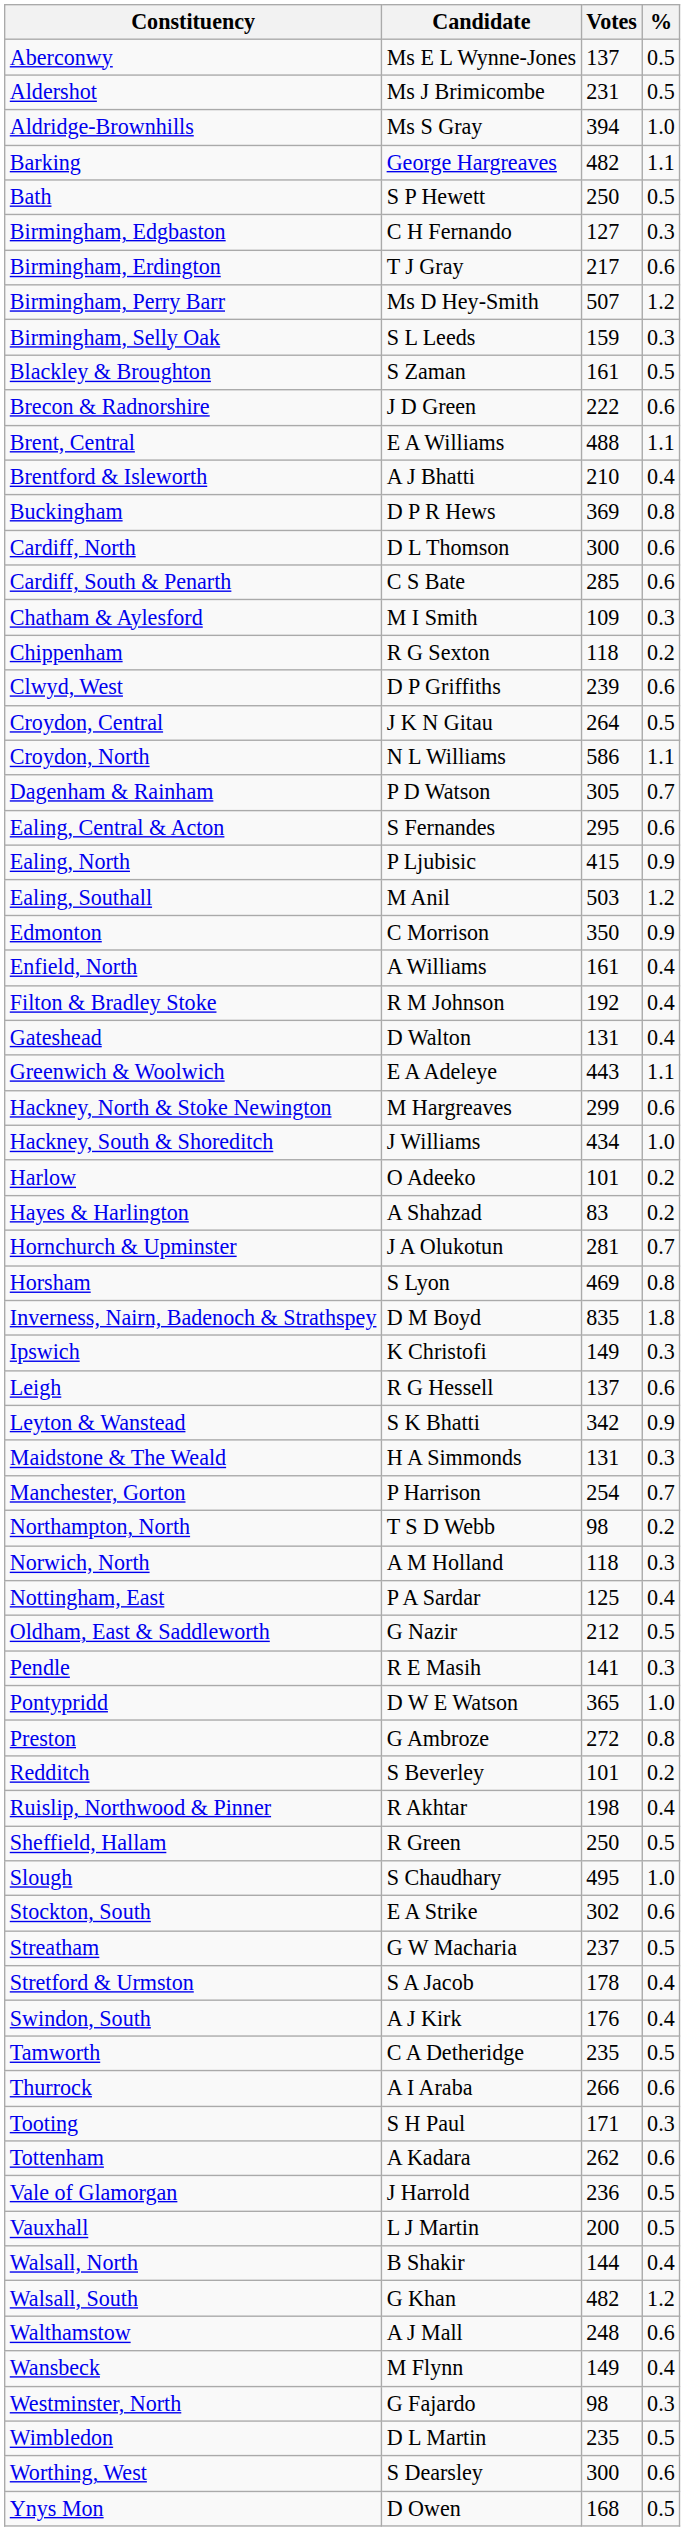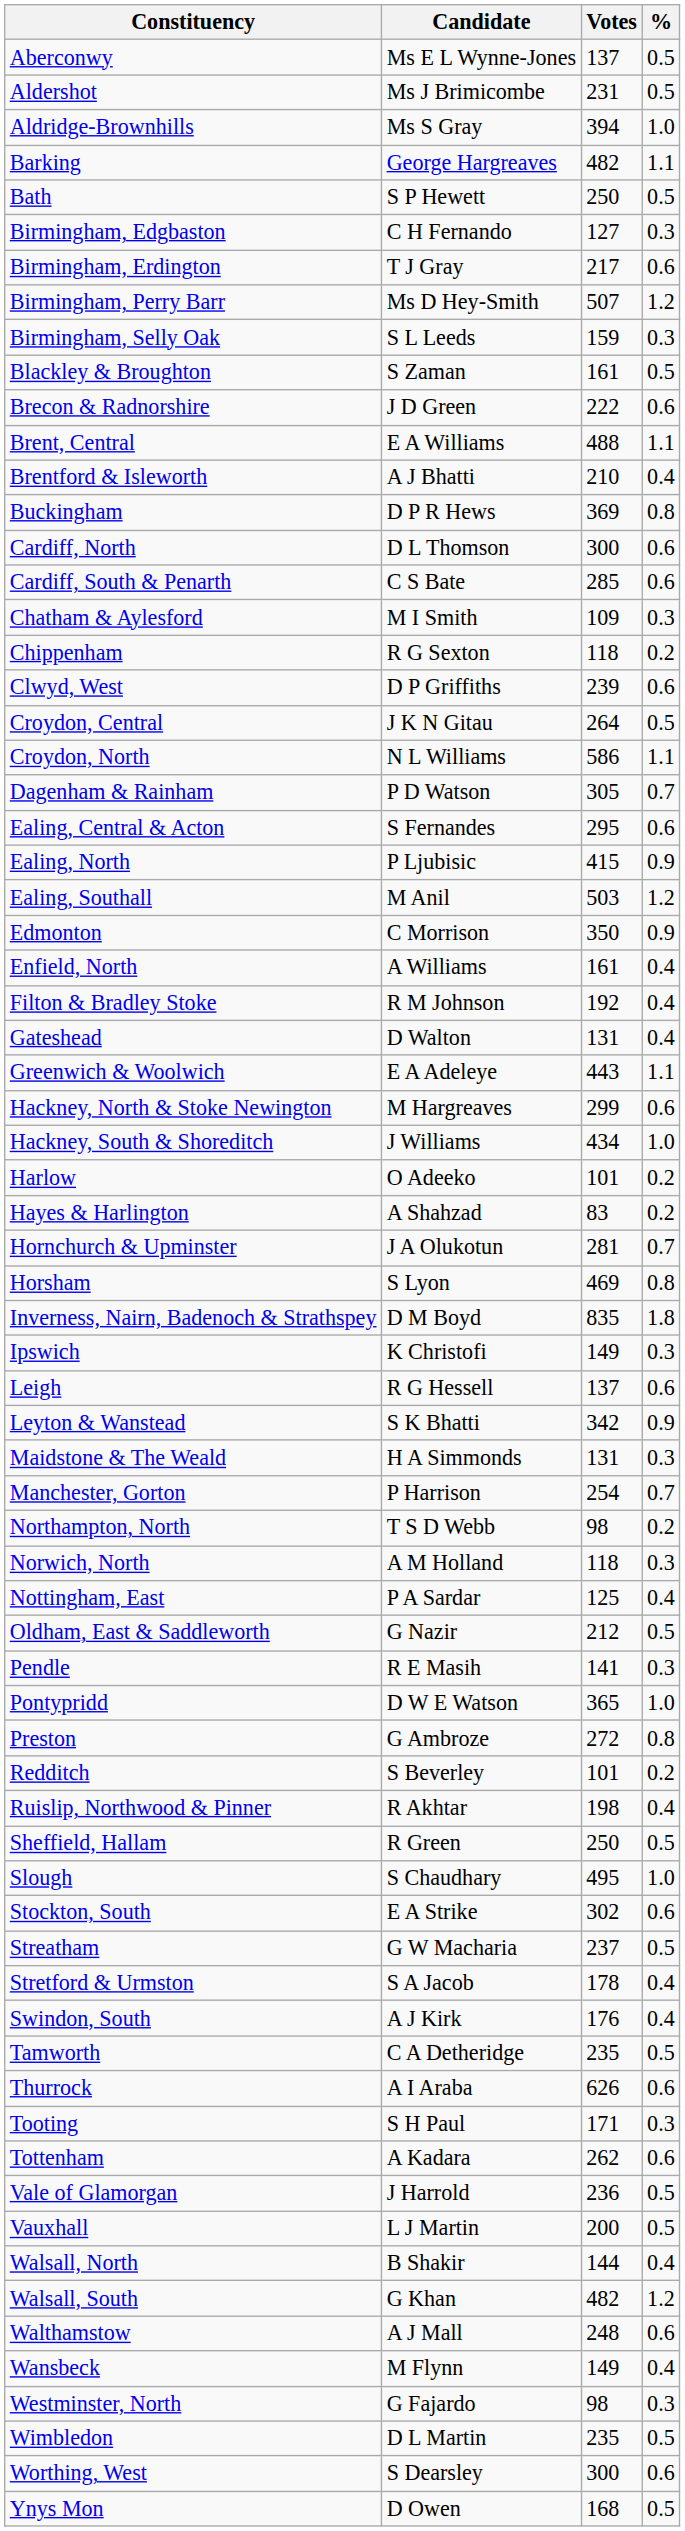Thurrock | Votes: 266 -> 626
